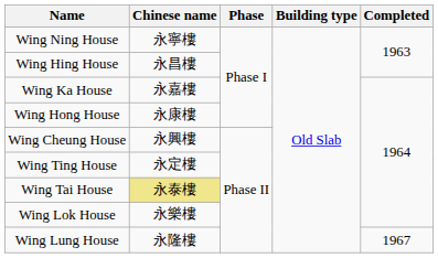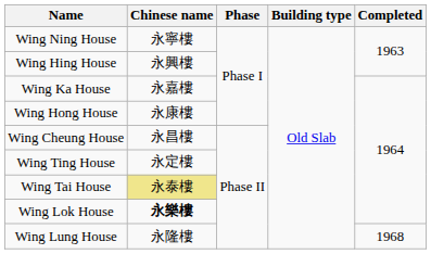Wing Hing House | Chinese name: 永昌樓 -> 永興樓
Wing Cheung House | Chinese name: 永興樓 -> 永昌樓
Wing Lok House | Chinese name: normal -> bold
Wing Lung House | Completed: 1967 -> 1968
